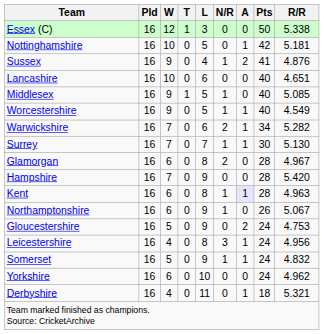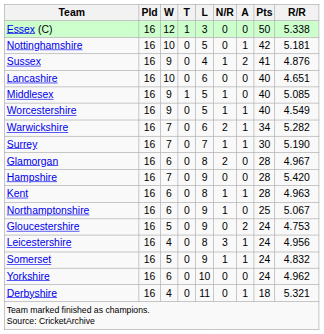Surrey | R/R: 5.130 -> 5.190
Kent | A: lavender background -> no background
Northamptonshire | Pts: 26 -> 25
